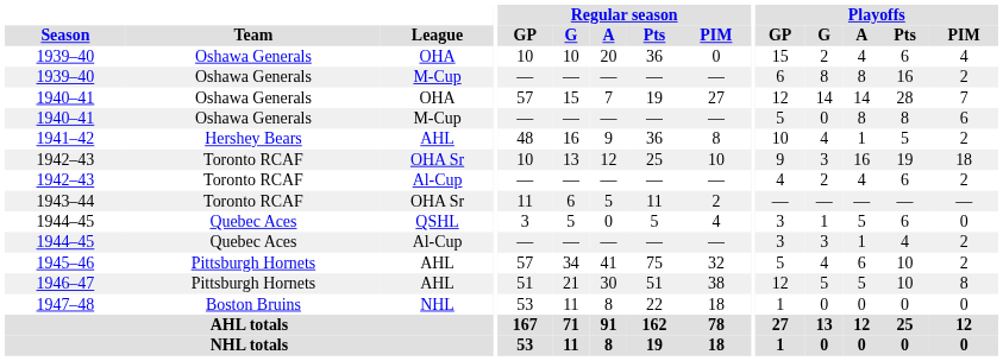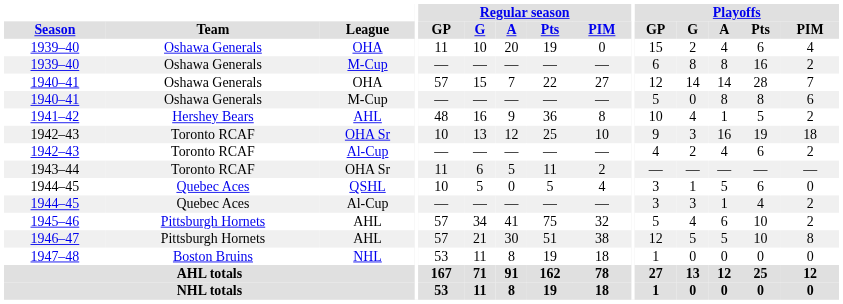1939–40 / OHA | Regular season / GP: 10 -> 11
1939–40 / OHA | Regular season / Pts: 36 -> 19
1940–41 / OHA | Regular season / Pts: 19 -> 22
1944–45 / QSHL | Regular season / GP: 3 -> 10
1946–47 | Regular season / GP: 51 -> 57
1947–48 | Regular season / Pts: 22 -> 19
